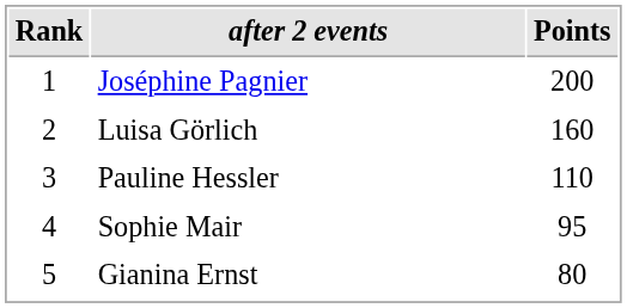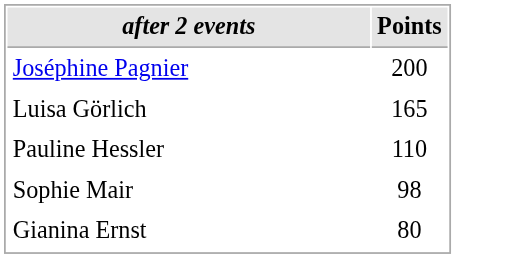- column: Rank | 1 | 2 | 3 | 4 | 5
Luisa Görlich | Points: 160 -> 165
Sophie Mair | Points: 95 -> 98
